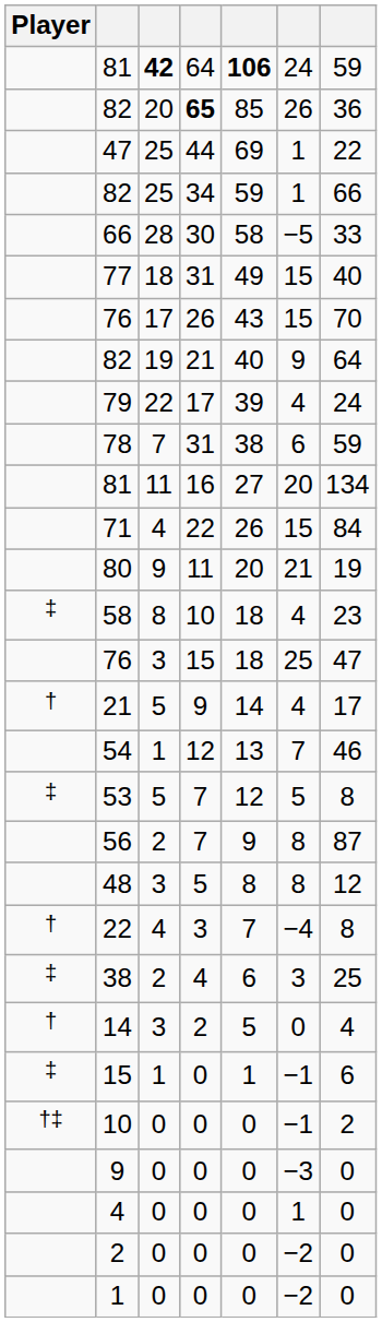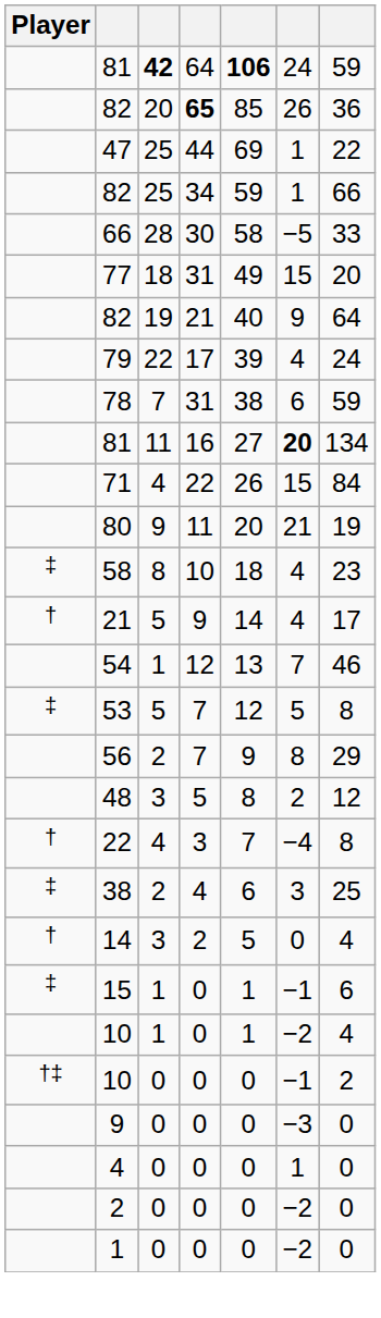77 | column 7: 40 -> 20
- row: 76 | 17 | 26 | 43 | 15 | 70
81 / 11 | column 6: normal -> bold
- row: 76 | 3 | 15 | 18 | 25 | 47
56 | column 7: 87 -> 29
48 | column 6: 8 -> 2
+ row: 10 | 1 | 0 | 1 | −2 | 4
